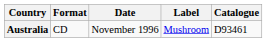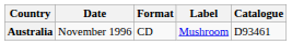columns swapped: Date <-> Format
